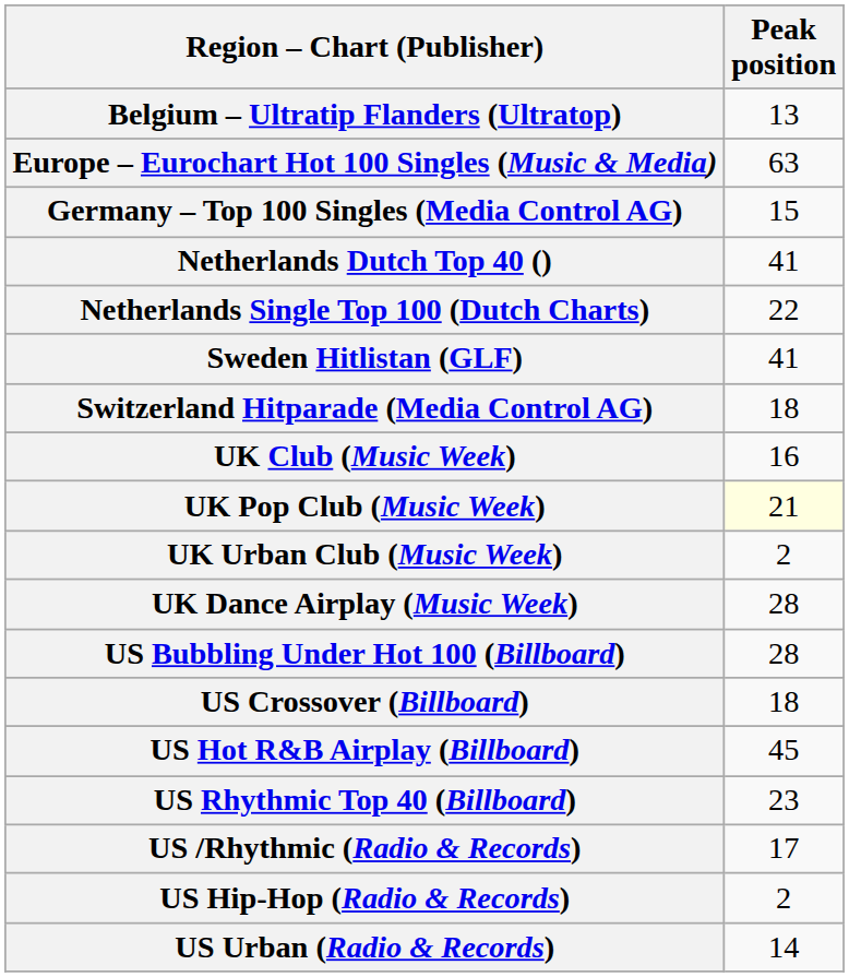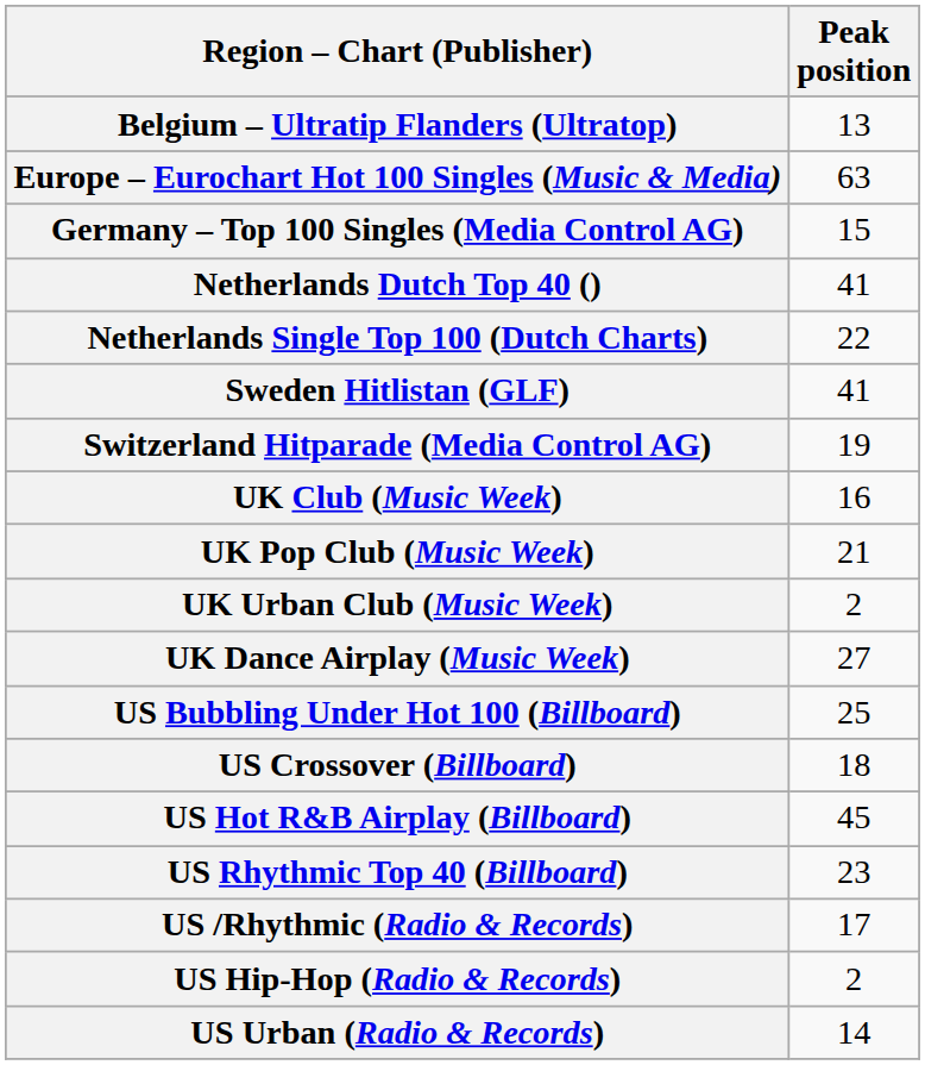Switzerland Hitparade (Media Control AG) | Peak position: 18 -> 19
UK Pop Club (Music Week) | Peak position: lightyellow background -> no background
UK Dance Airplay (Music Week) | Peak position: 28 -> 27
US Bubbling Under Hot 100 (Billboard) | Peak position: 28 -> 25
